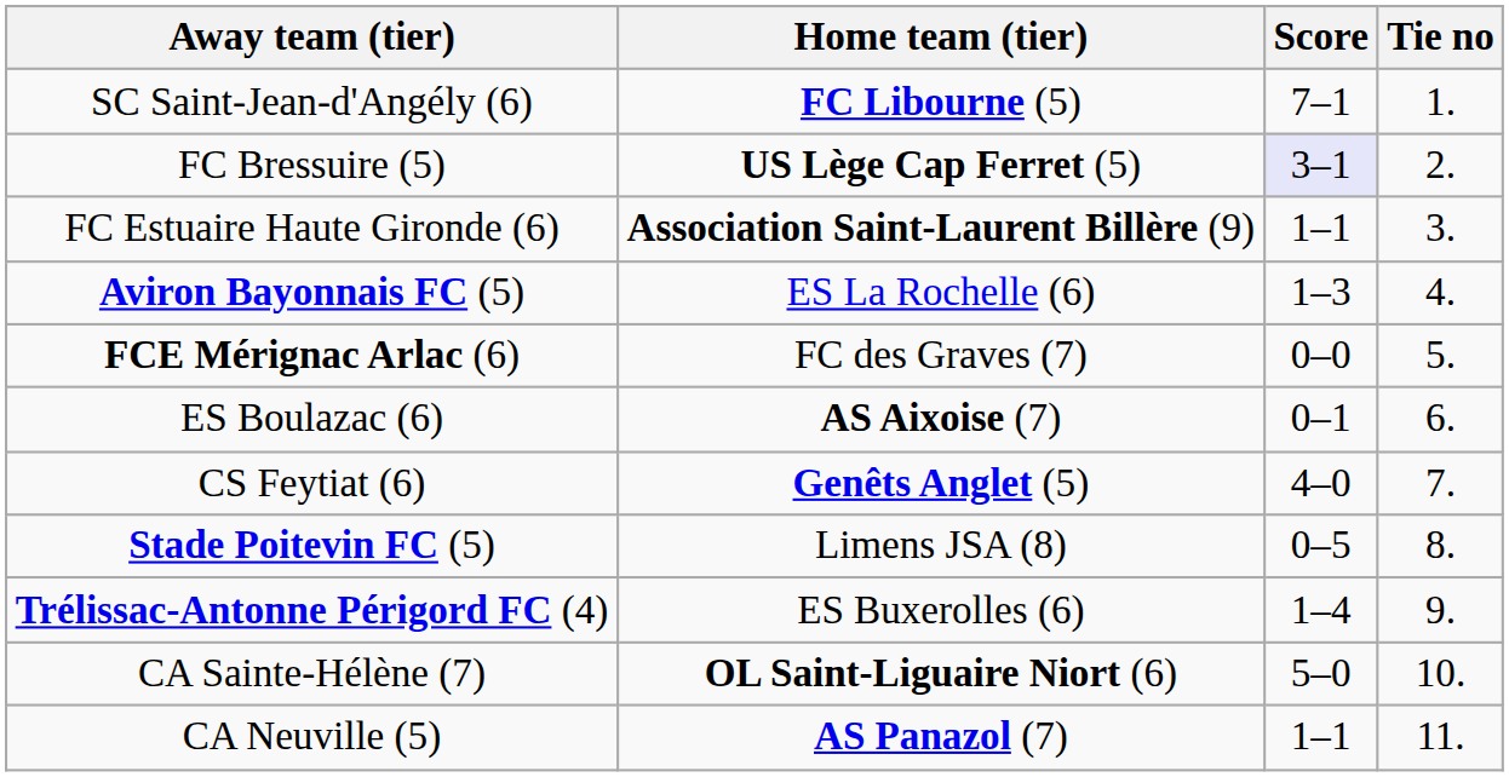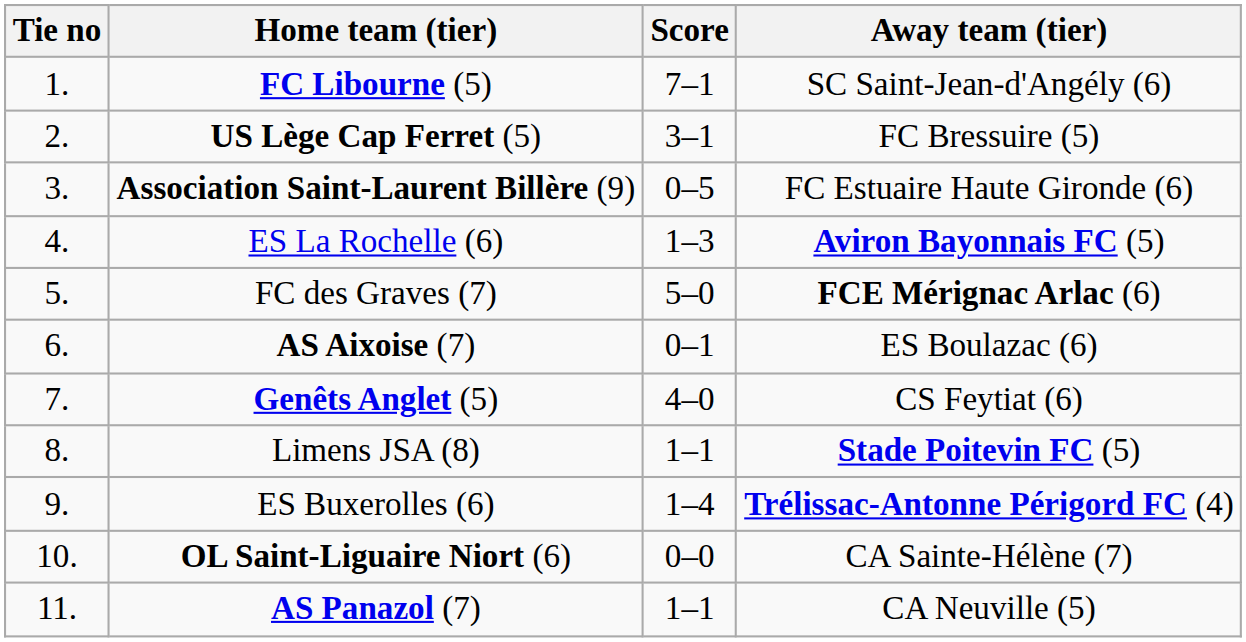columns swapped: Tie no <-> Away team (tier)
US Lège Cap Ferret (5) | Score: lavender background -> no background
Association Saint-Laurent Billère (9) | Score: 1–1 -> 0–5
FC des Graves (7) | Score: 0–0 -> 5–0
Limens JSA (8) | Score: 0–5 -> 1–1
OL Saint-Liguaire Niort (6) | Score: 5–0 -> 0–0
